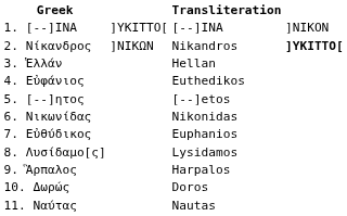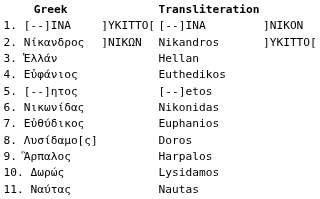2. Νίκανδρος | column 4: bold -> normal
8. Λυσίδαμο[ς] | Transliteration: Lysidamos -> Doros
10. Δωρώς | Transliteration: Doros -> Lysidamos
